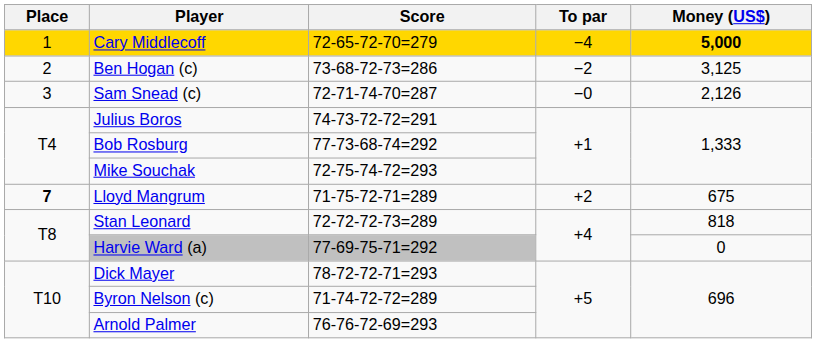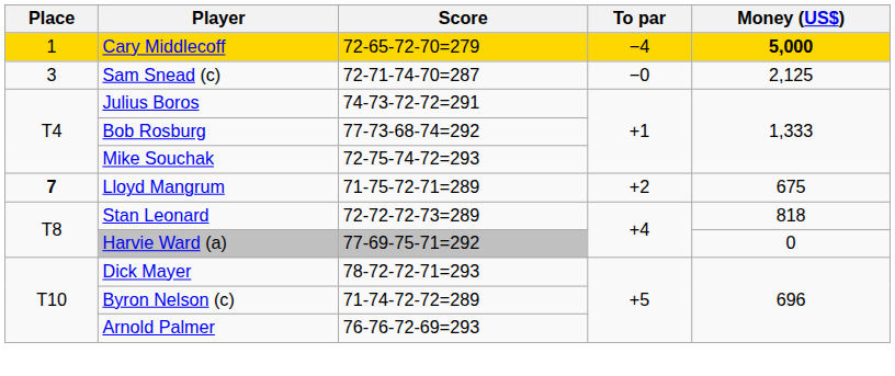- row: 2 | Ben Hogan (c) | 73-68-72-73=286 | −2 | 3,125
Sam Snead (c) | Money (US$): 2,126 -> 2,125
